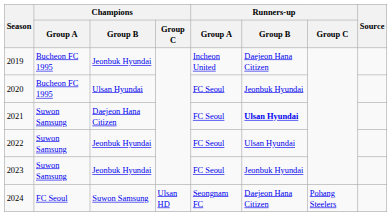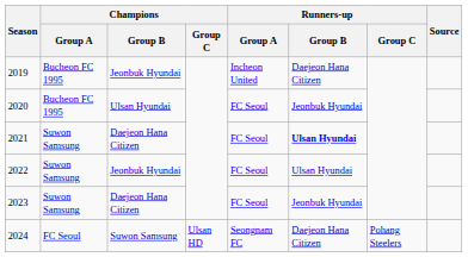2023 | Champions / Group B: Jeonbuk Hyundai -> Daejeon Hana Citizen
